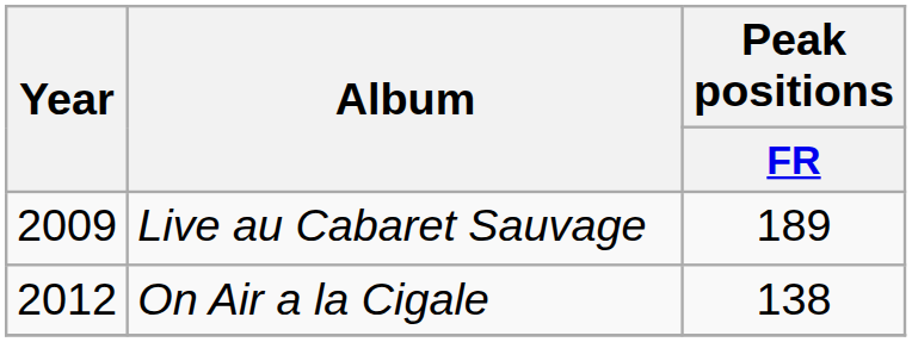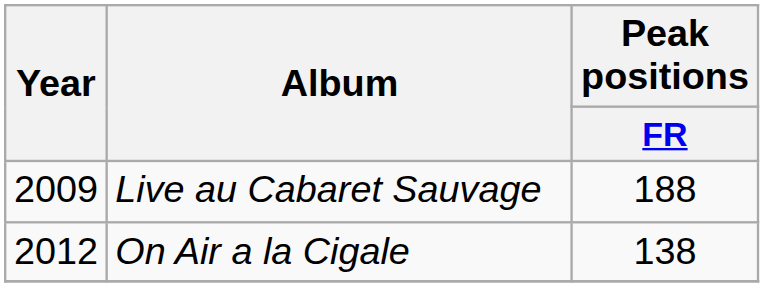Live au Cabaret Sauvage | Peak positions / FR: 189 -> 188
